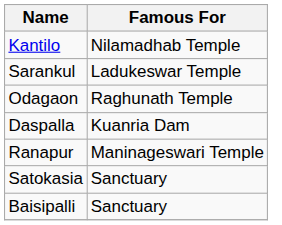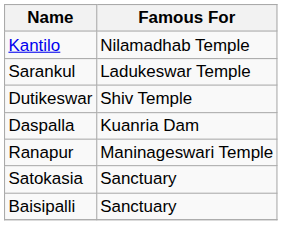- row: Odagaon | Raghunath Temple
+ row: Dutikeswar | Shiv Temple
